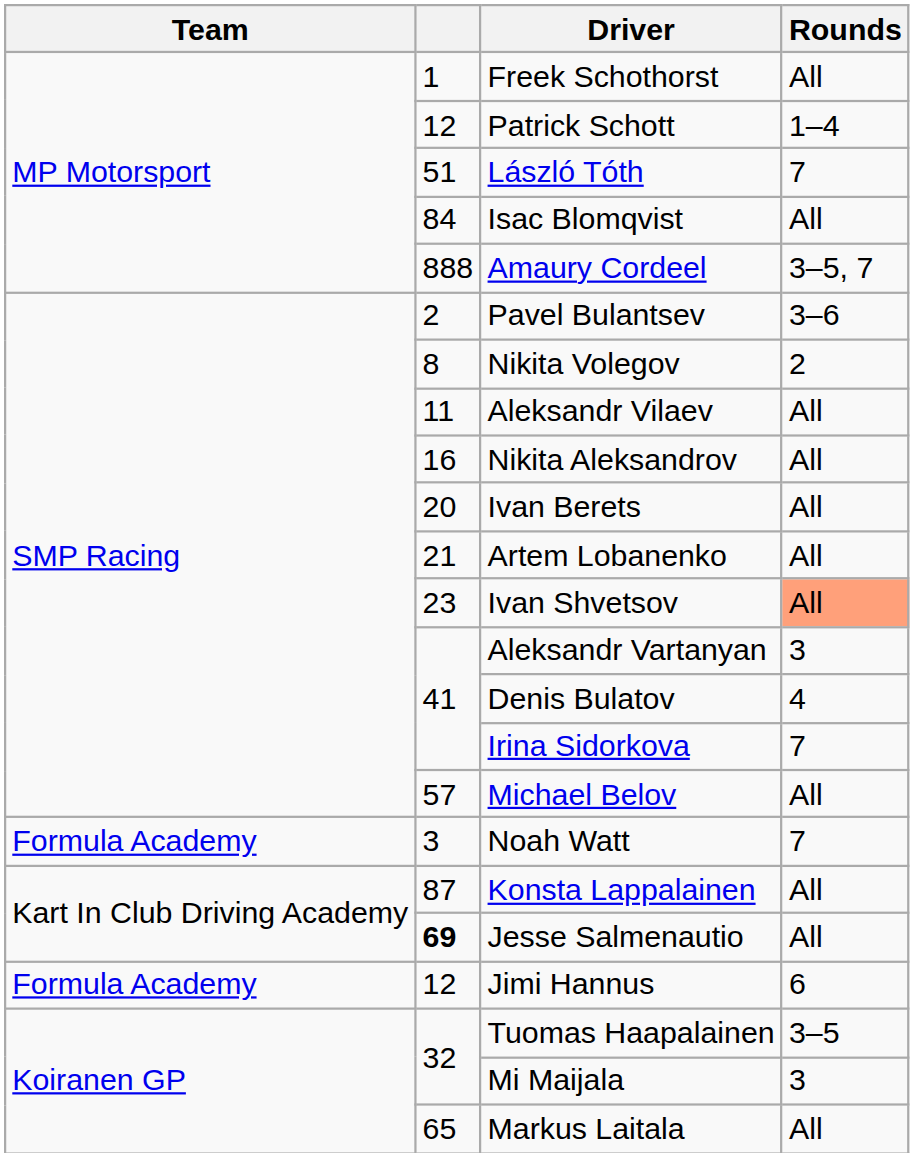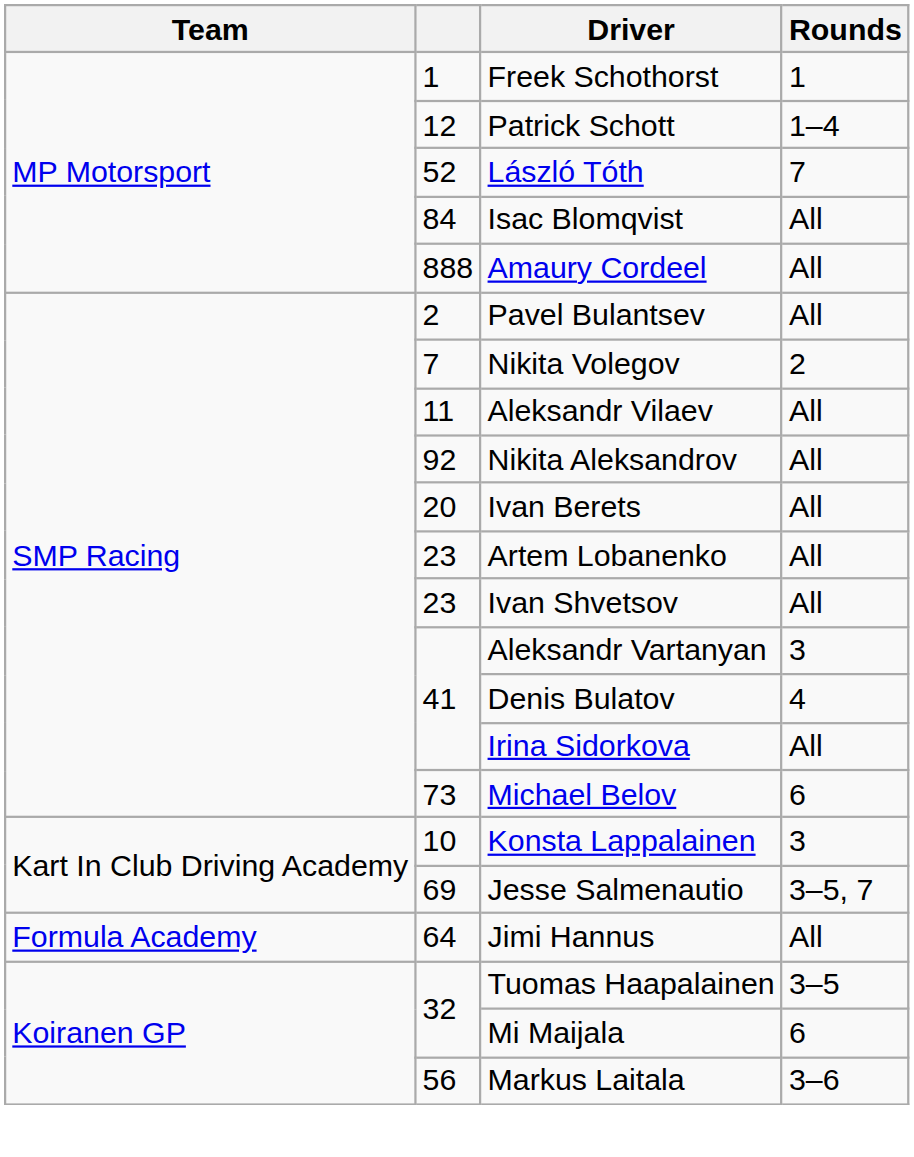Freek Schothorst | Rounds: All -> 1
László Tóth | column 2: 51 -> 52
Amaury Cordeel | Rounds: 3–5, 7 -> All
Pavel Bulantsev | Rounds: 3–6 -> All
Nikita Volegov | column 2: 8 -> 7
Nikita Aleksandrov | column 2: 16 -> 92
Artem Lobanenko | column 2: 21 -> 23
Ivan Shvetsov | Rounds: lightsalmon background -> no background
Irina Sidorkova | Rounds: 7 -> All
Michael Belov | column 2: 57 -> 73
Michael Belov | Rounds: All -> 6
- row: Formula Academy | 3 | Noah Watt | 7
Konsta Lappalainen | column 2: 87 -> 10
Konsta Lappalainen | Rounds: All -> 3
Jesse Salmenautio | column 2: bold -> normal
Jesse Salmenautio | Rounds: All -> 3–5, 7
Jimi Hannus | column 2: 12 -> 64
Jimi Hannus | Rounds: 6 -> All
Mi Maijala | Rounds: 3 -> 6
Markus Laitala | column 2: 65 -> 56
Markus Laitala | Rounds: All -> 3–6
